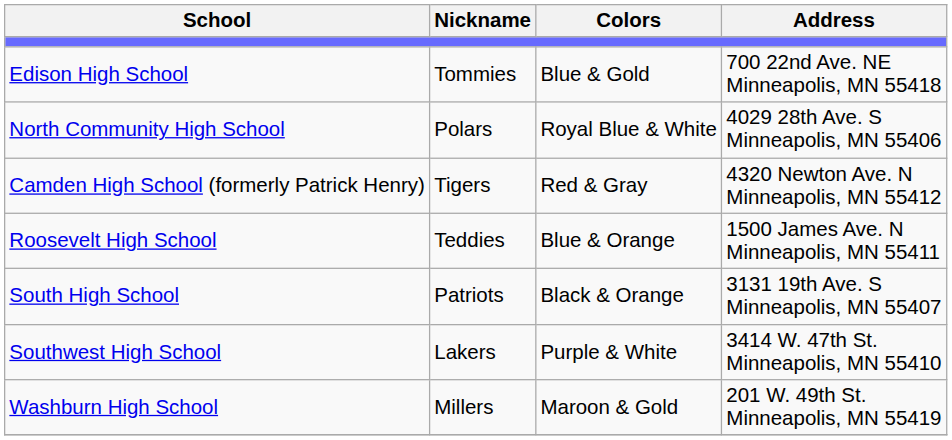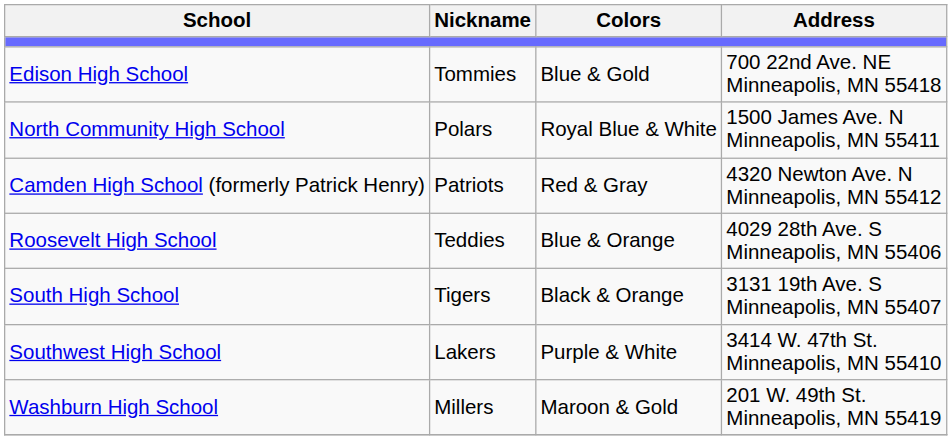North Community High School | Address: 4029 28th Ave. S Minneapolis, MN 55406 -> 1500 James Ave. N Minneapolis, MN 55411
Camden High School (formerly Patrick Henry) | Nickname: Tigers -> Patriots
Roosevelt High School | Address: 1500 James Ave. N Minneapolis, MN 55411 -> 4029 28th Ave. S Minneapolis, MN 55406
South High School | Nickname: Patriots -> Tigers
